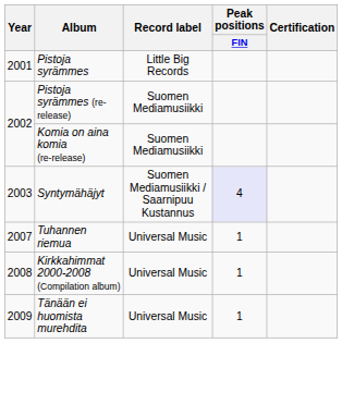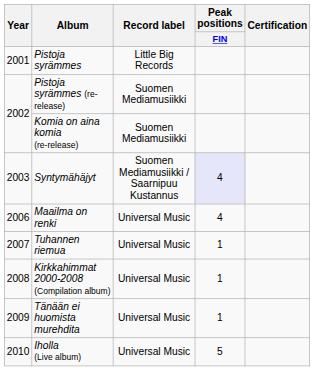+ row: 2006 | Maailma on renki | Universal Music | 4
+ row: 2010 | Iholla (Live album) | Universal Music | 5
